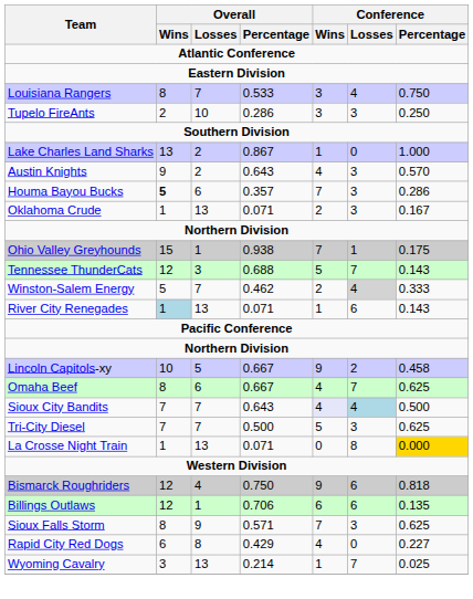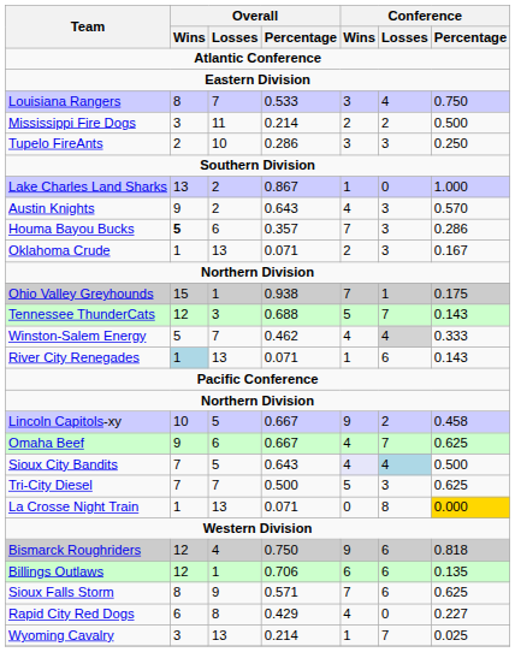+ row: Mississippi Fire Dogs | 3 | 11 | 0.214 | 2 | 2 | 0.500
Winston-Salem Energy | Conference / Wins: 2 -> 4
Omaha Beef | Overall / Wins: 8 -> 9
Sioux City Bandits | Overall / Losses: 7 -> 5
Sioux Falls Storm | Conference / Losses: 3 -> 6
